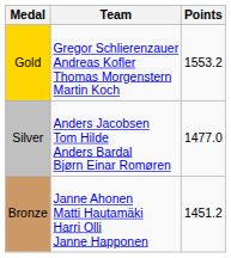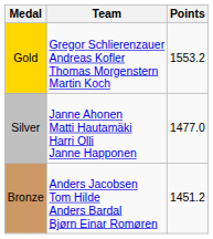Silver | Team: Anders Jacobsen Tom Hilde Anders Bardal Bjørn Einar Romøren -> Janne Ahonen Matti Hautamäki Harri Olli Janne Happonen
Bronze | Team: Janne Ahonen Matti Hautamäki Harri Olli Janne Happonen -> Anders Jacobsen Tom Hilde Anders Bardal Bjørn Einar Romøren
